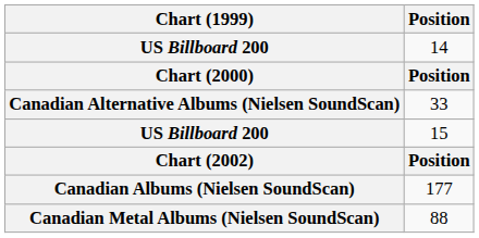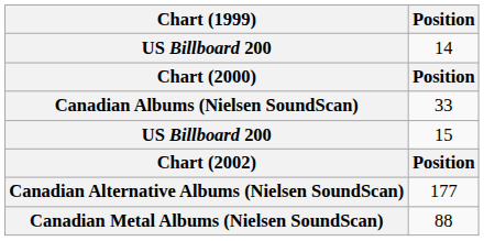33 | Chart (1999): Canadian Alternative Albums (Nielsen SoundScan) -> Canadian Albums (Nielsen SoundScan)
177 | Chart (1999): Canadian Albums (Nielsen SoundScan) -> Canadian Alternative Albums (Nielsen SoundScan)
